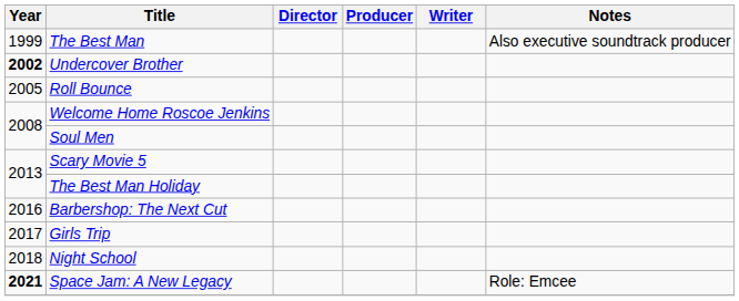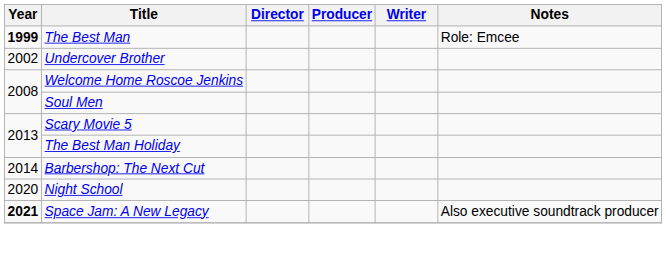The Best Man | Year: normal -> bold
The Best Man | Notes: Also executive soundtrack producer -> Role: Emcee
Undercover Brother | Year: bold -> normal
- row: 2005 | Roll Bounce
Barbershop: The Next Cut | Year: 2016 -> 2014
- row: 2017 | Girls Trip
Night School | Year: 2018 -> 2020
Space Jam: A New Legacy | Notes: Role: Emcee -> Also executive soundtrack producer
